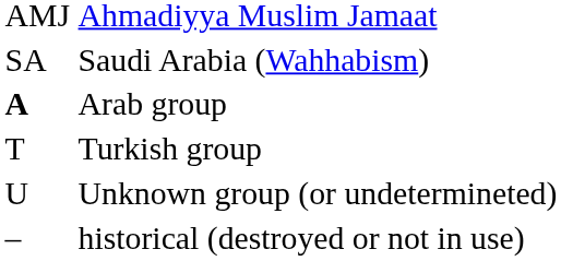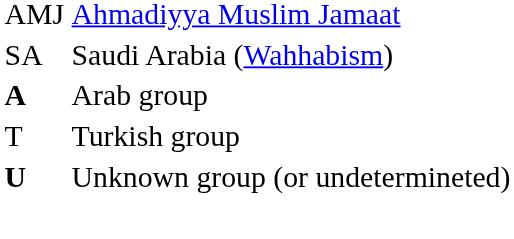Unknown group (or undetermineted) | column 1: normal -> bold
- row: – | historical (destroyed or not in use)
